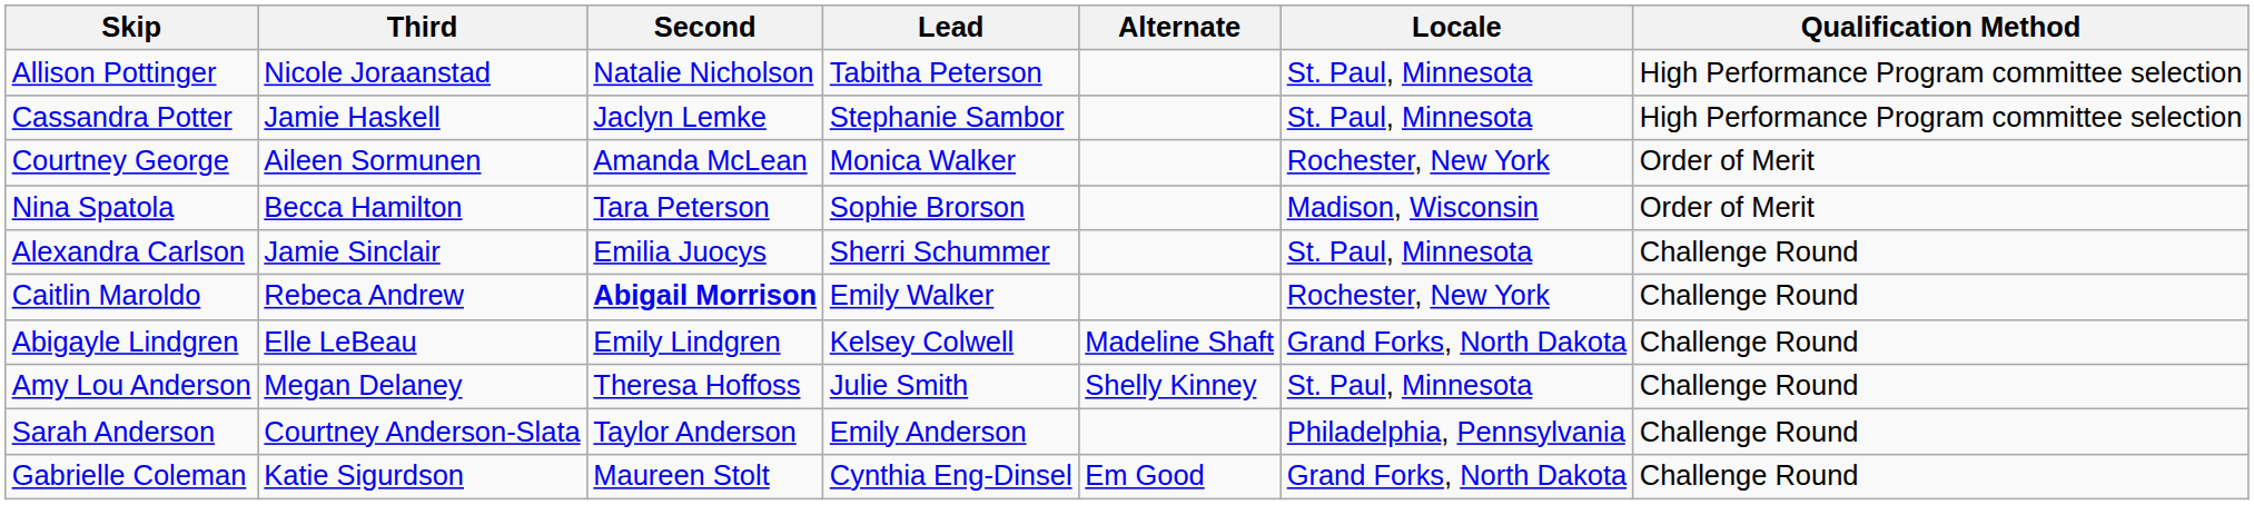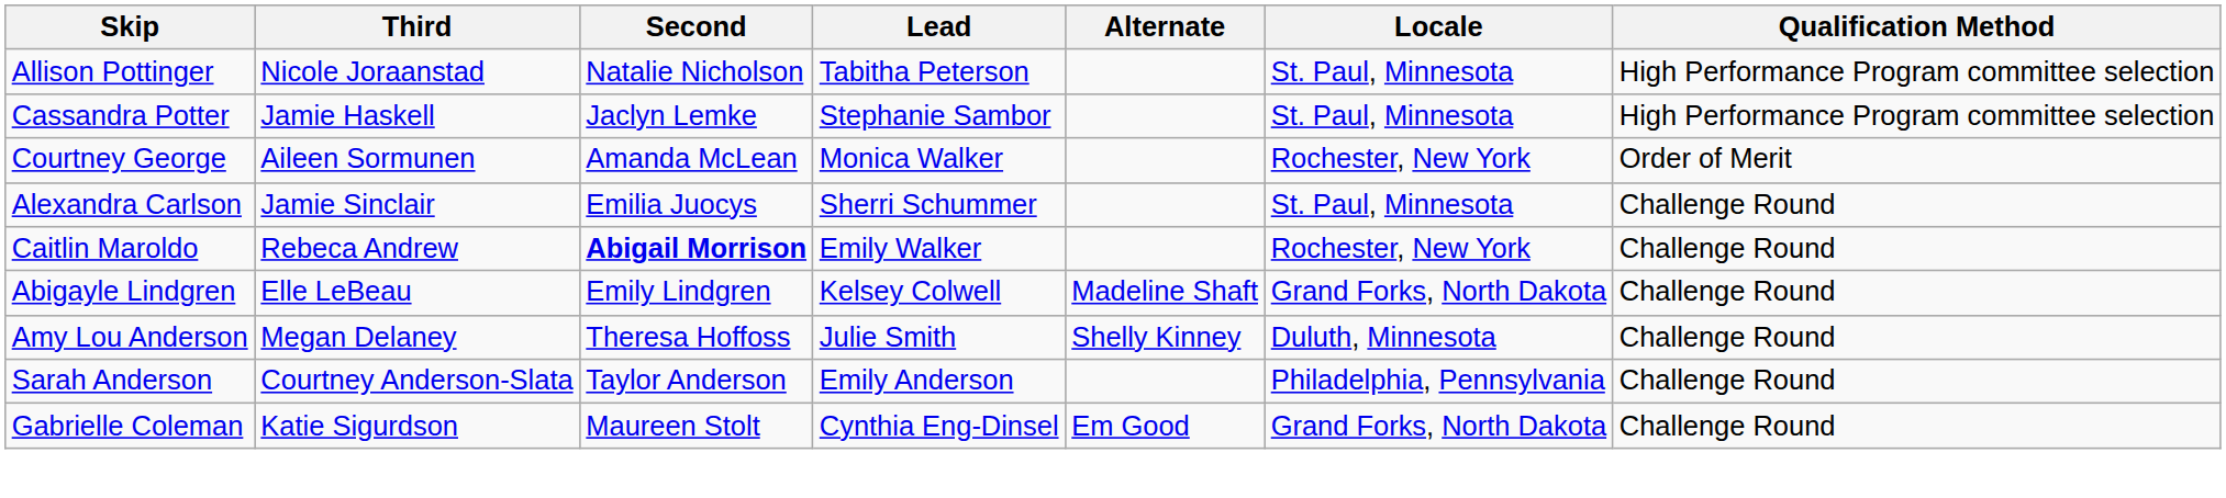- row: Nina Spatola | Becca Hamilton | Tara Peterson | Sophie Brorson | Madison, Wisconsin | Order of Merit
Amy Lou Anderson | Locale: St. Paul, Minnesota -> Duluth, Minnesota
